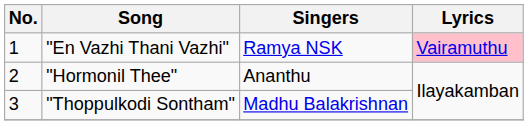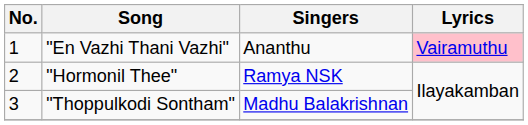"En Vazhi Thani Vazhi" | Singers: Ramya NSK -> Ananthu
"Hormonil Thee" | Singers: Ananthu -> Ramya NSK
